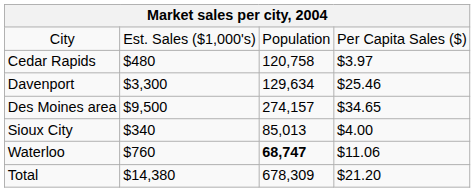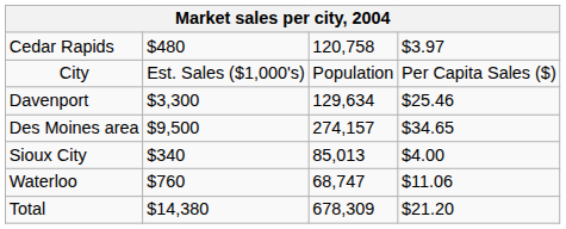rows swapped: City <-> Cedar Rapids
Waterloo | column 3: bold -> normal
